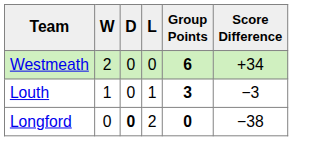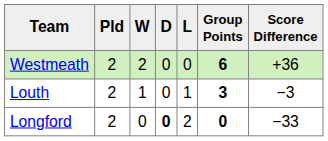+ column: Pld | 2 | 2 | 2
Westmeath | Score Difference: +34 -> +36
Longford | Score Difference: −38 -> −33
